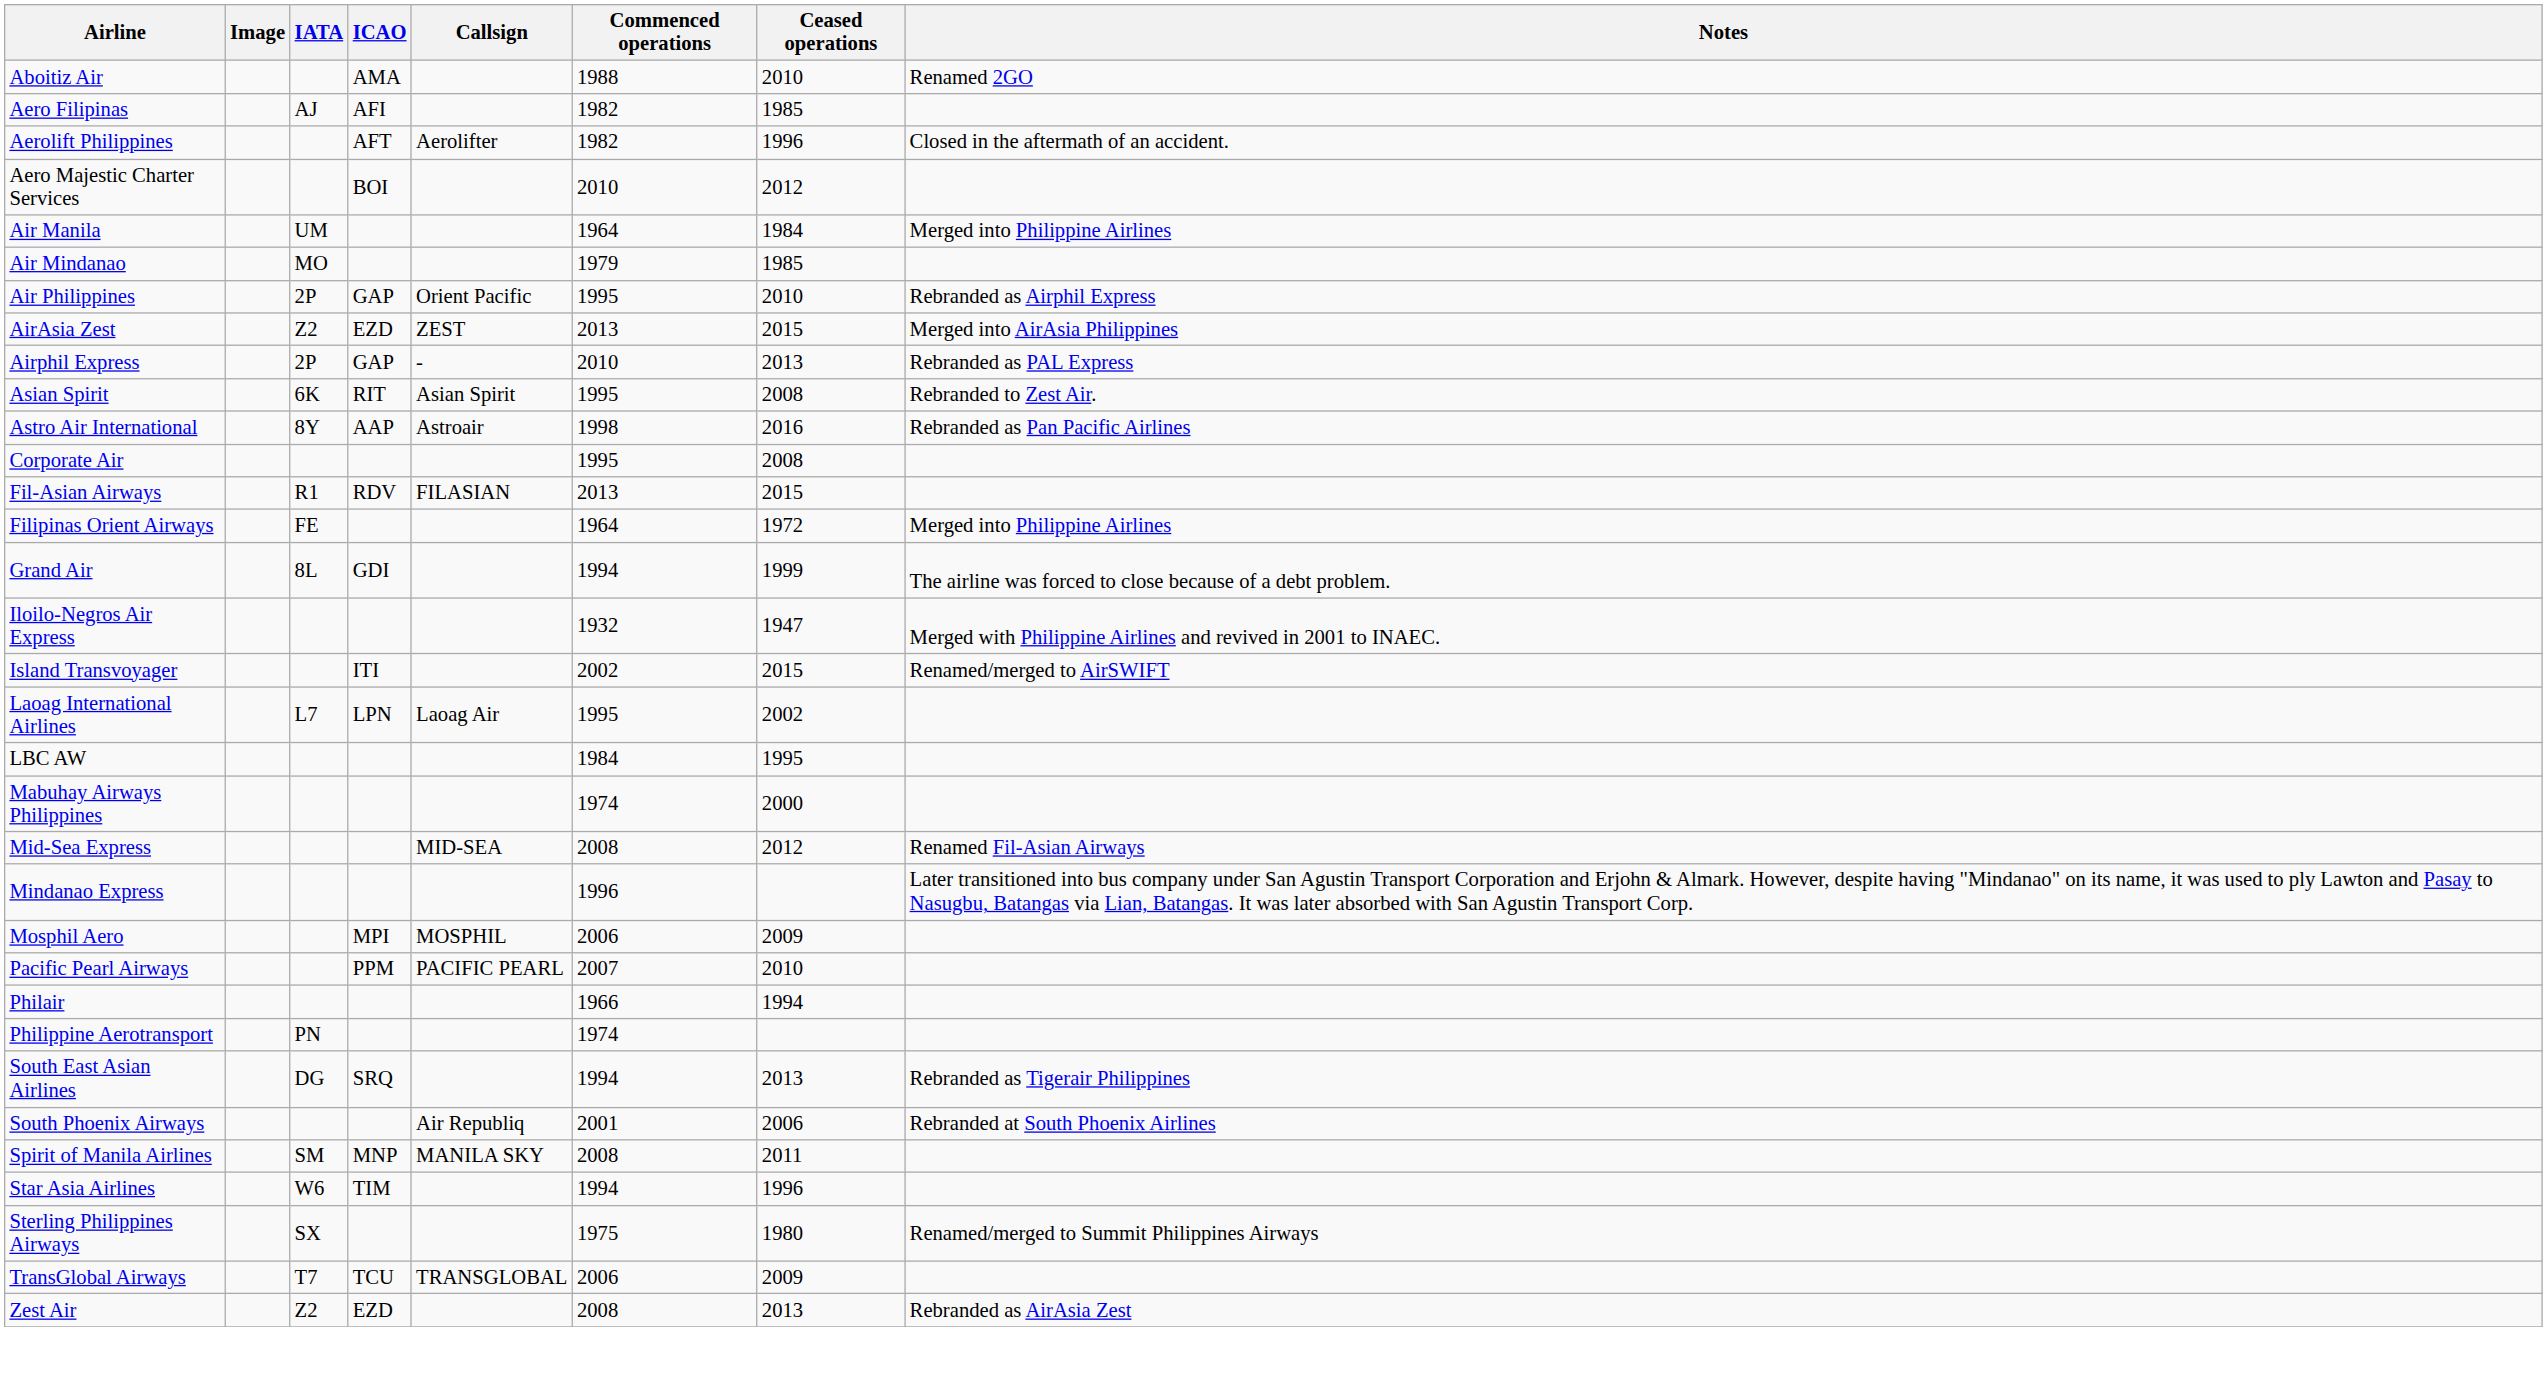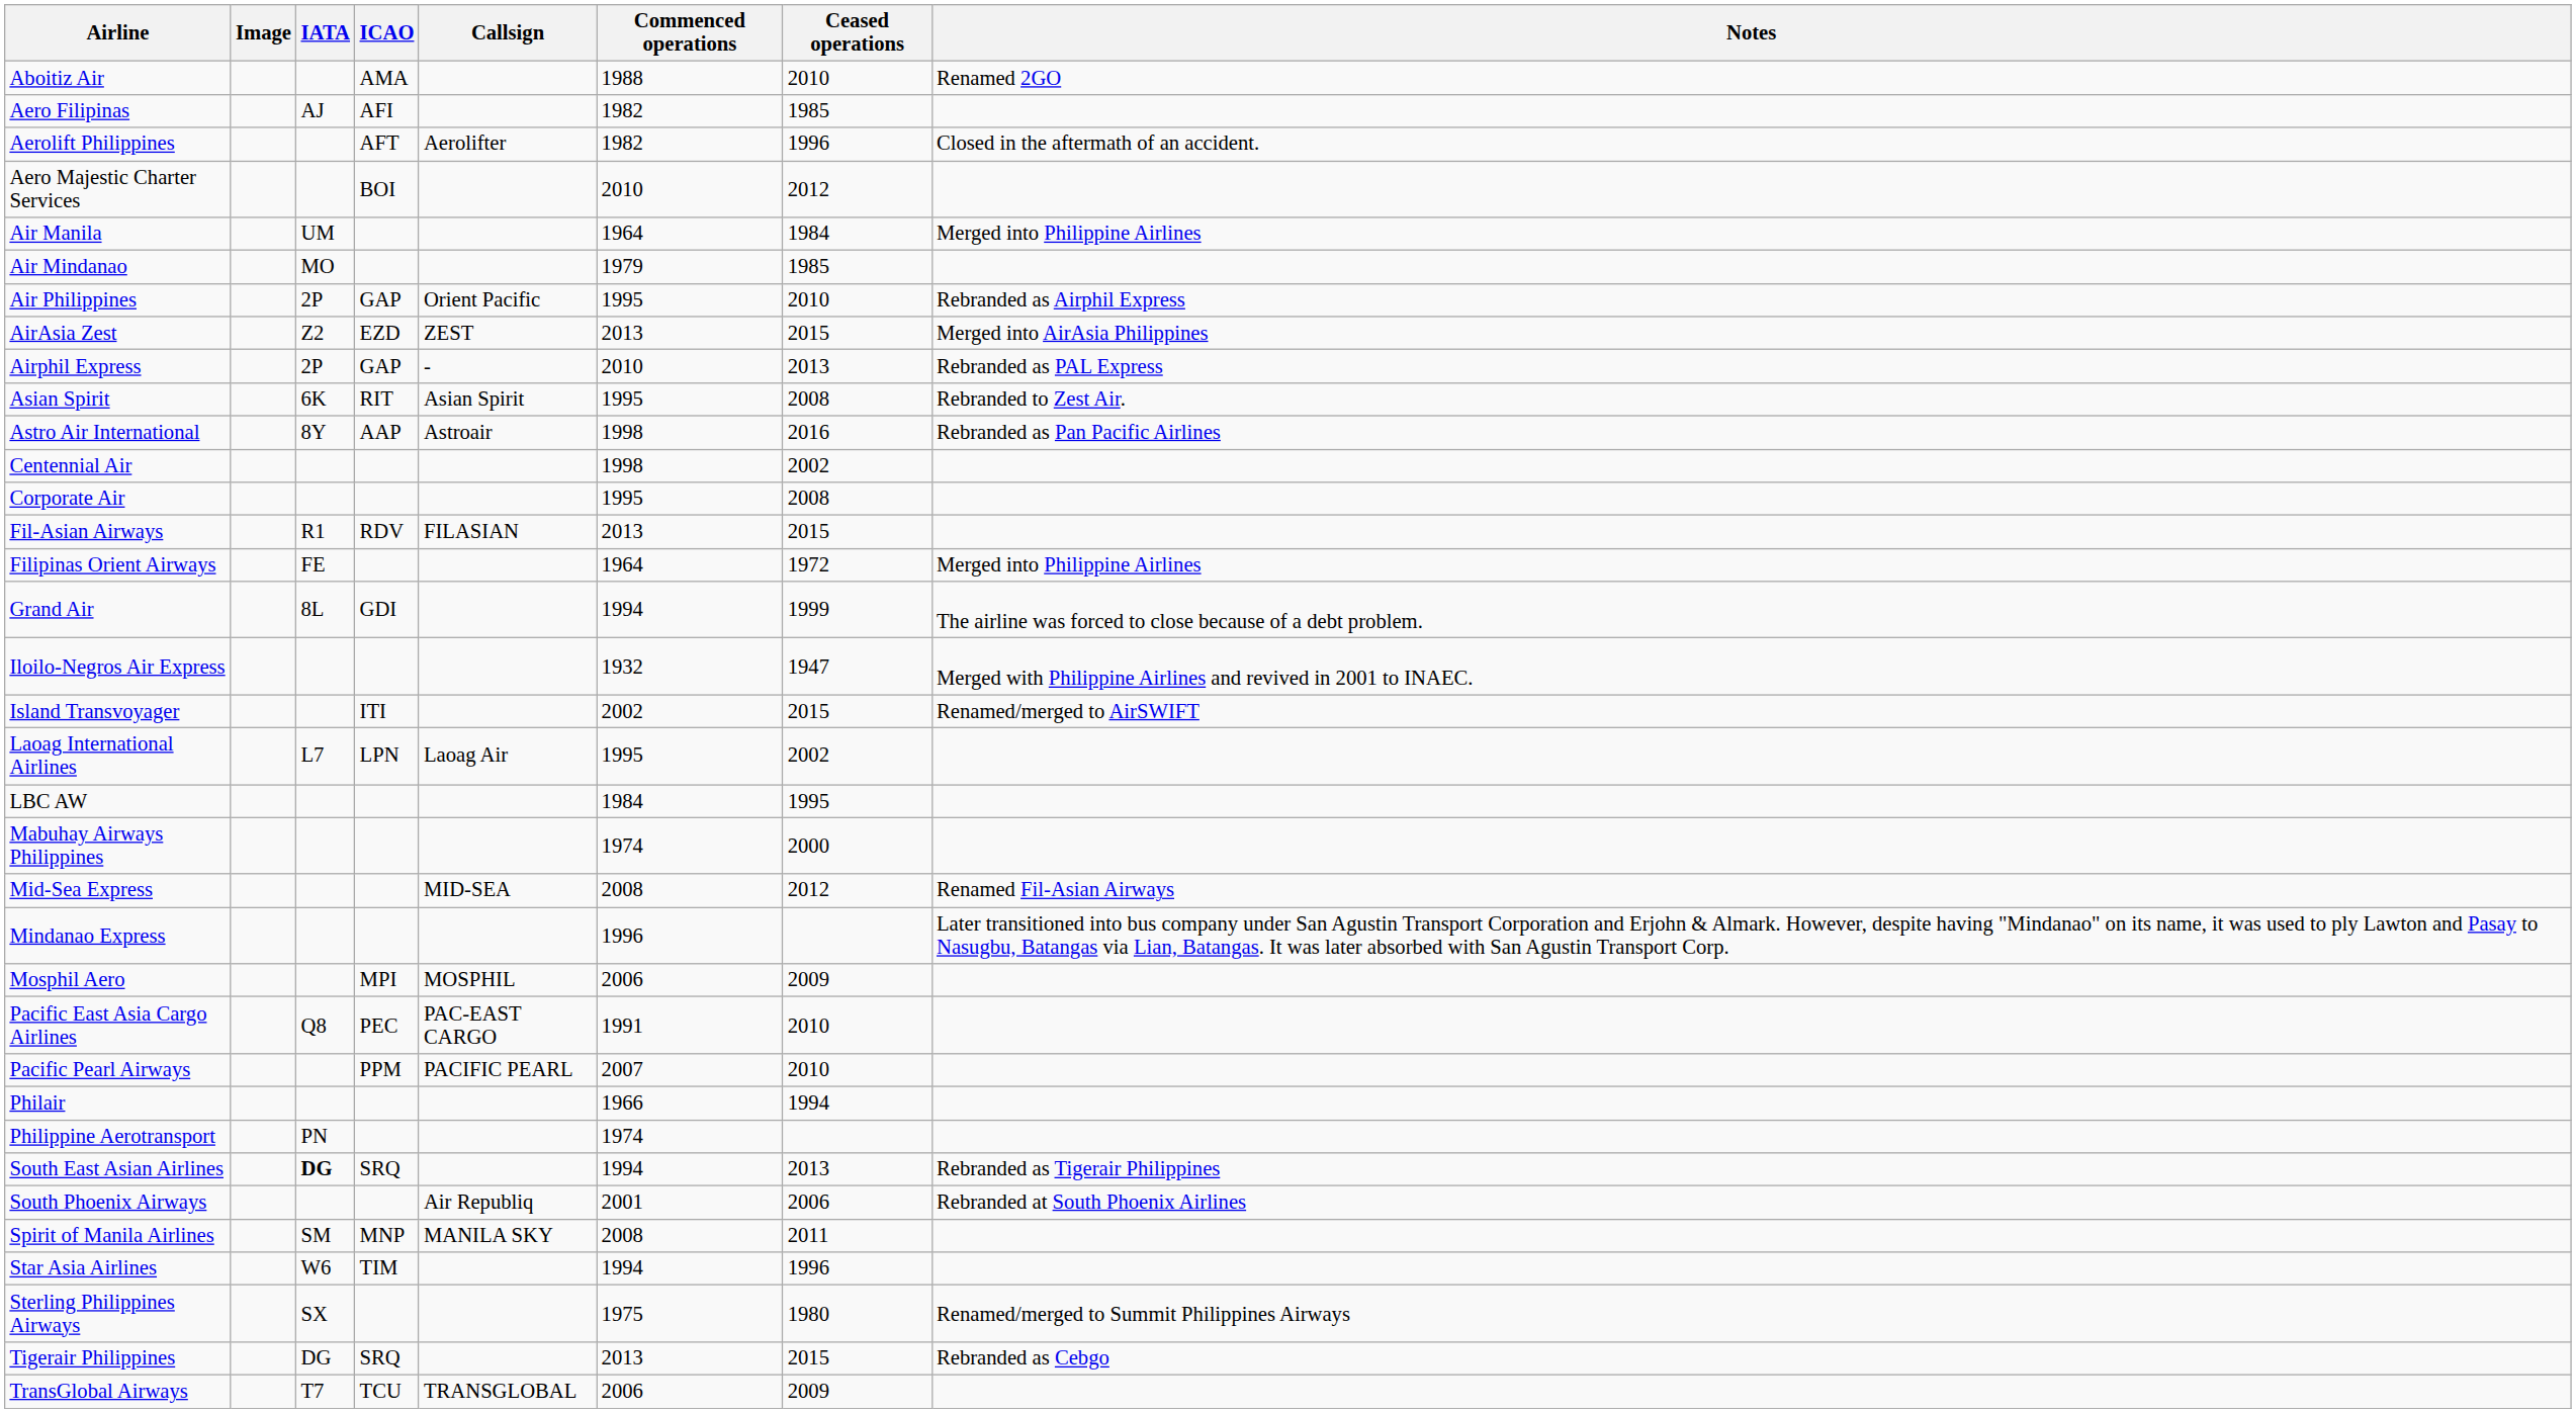+ row: Centennial Air | 1998 | 2002
+ row: Pacific East Asia Cargo Airlines | Q8 | PEC | PAC-EAST CARGO | 1991 | 2010
South East Asian Airlines | IATA: normal -> bold
+ row: Tigerair Philippines | DG | SRQ | 2013 | 2015 | Rebranded as Cebgo
- row: Zest Air | Z2 | EZD | 2008 | 2013 | Rebranded as AirAsia Zest
